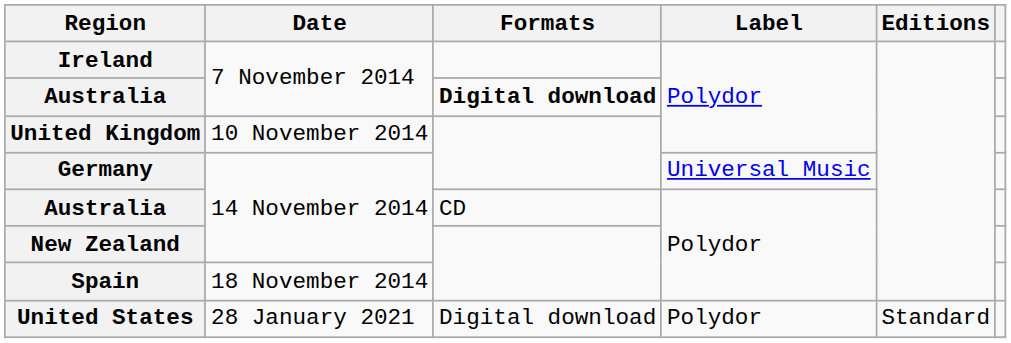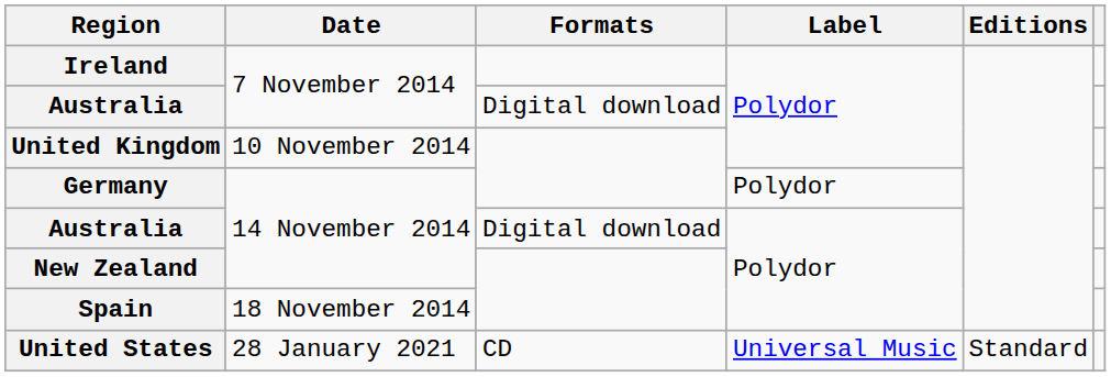Australia / 7 November 2014 | Formats: bold -> normal
Germany | Label: Universal Music -> Polydor
Australia / 14 November 2014 | Formats: CD -> Digital download
United States | Formats: Digital download -> CD
United States | Label: Polydor -> Universal Music
